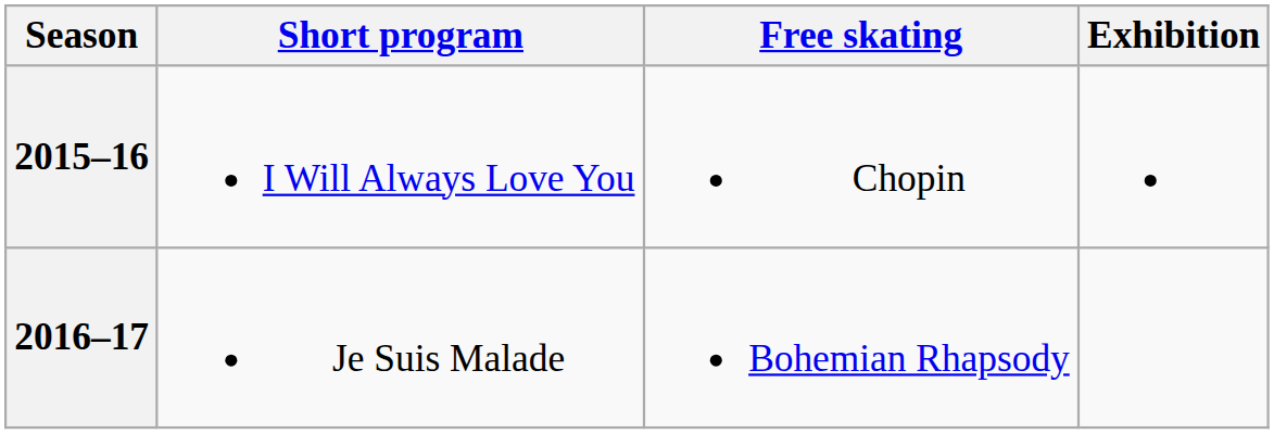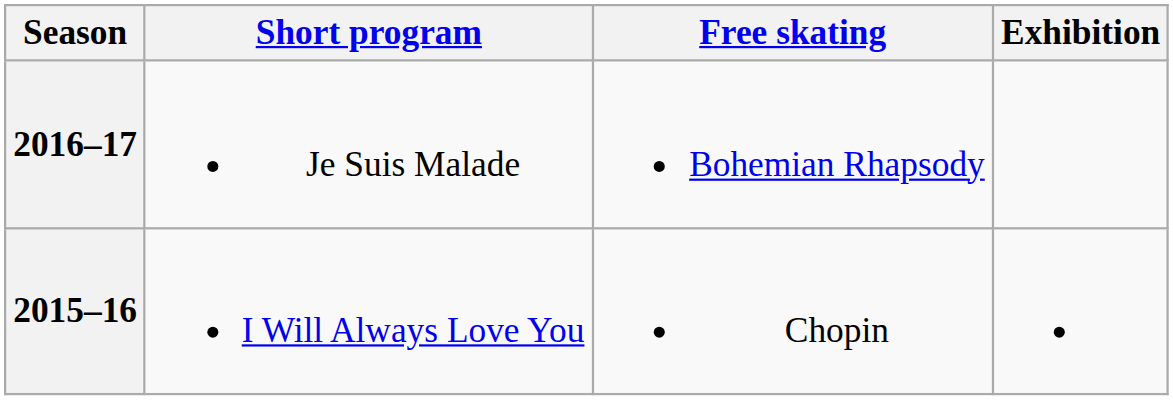rows swapped: 2015–16 <-> 2016–17
